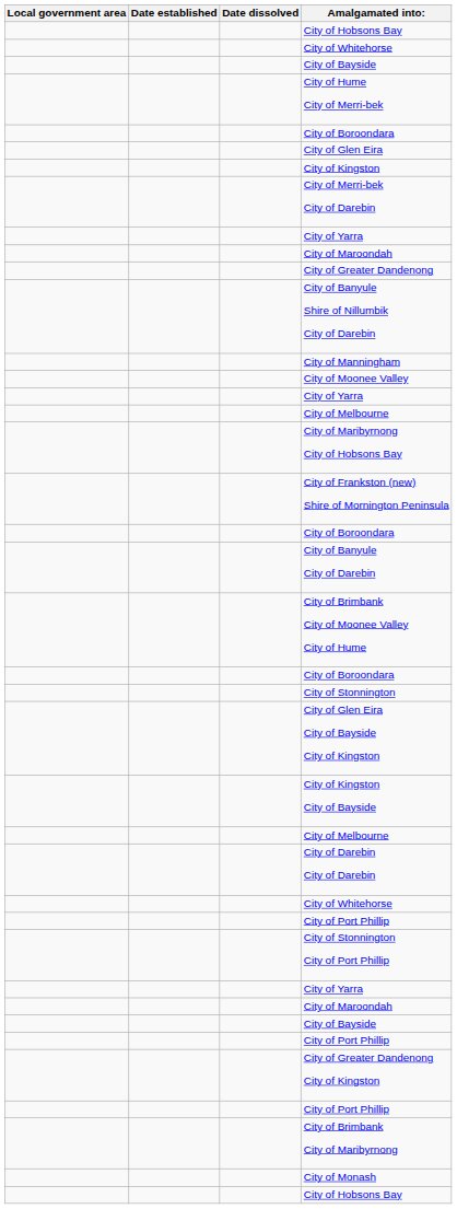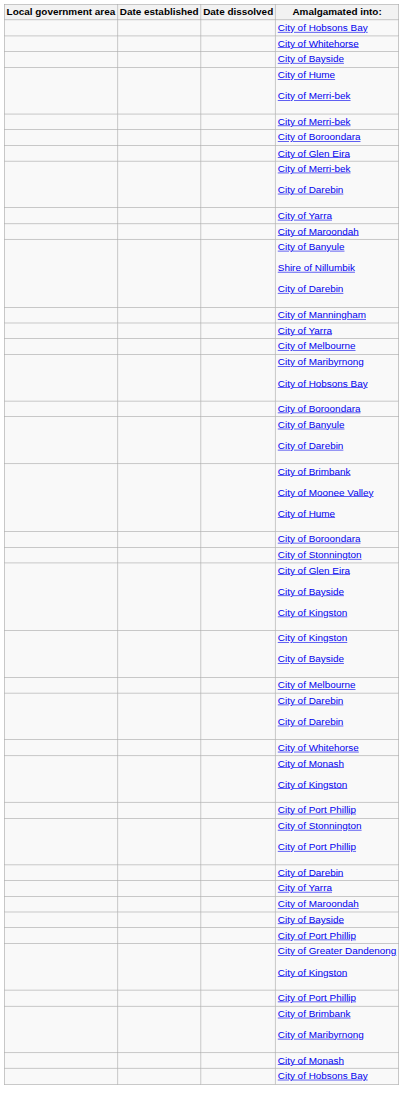+ row: City of Merri-bek
- row: City of Kingston
- row: City of Greater Dandenong
- row: City of Moonee Valley
- row: City of Frankston (new) Shire of Mornington Peninsula
+ row: City of Monash City of Kingston
+ row: City of Darebin
